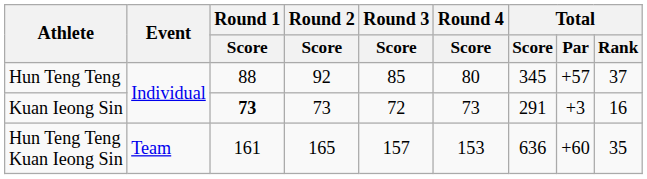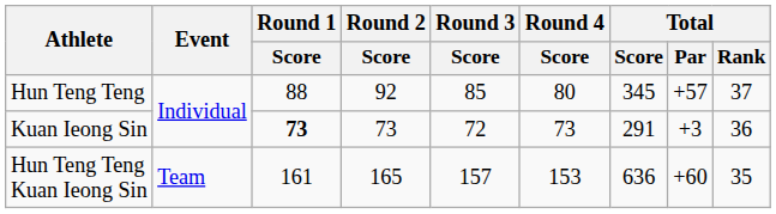Kuan Ieong Sin | Total / Rank: 16 -> 36
